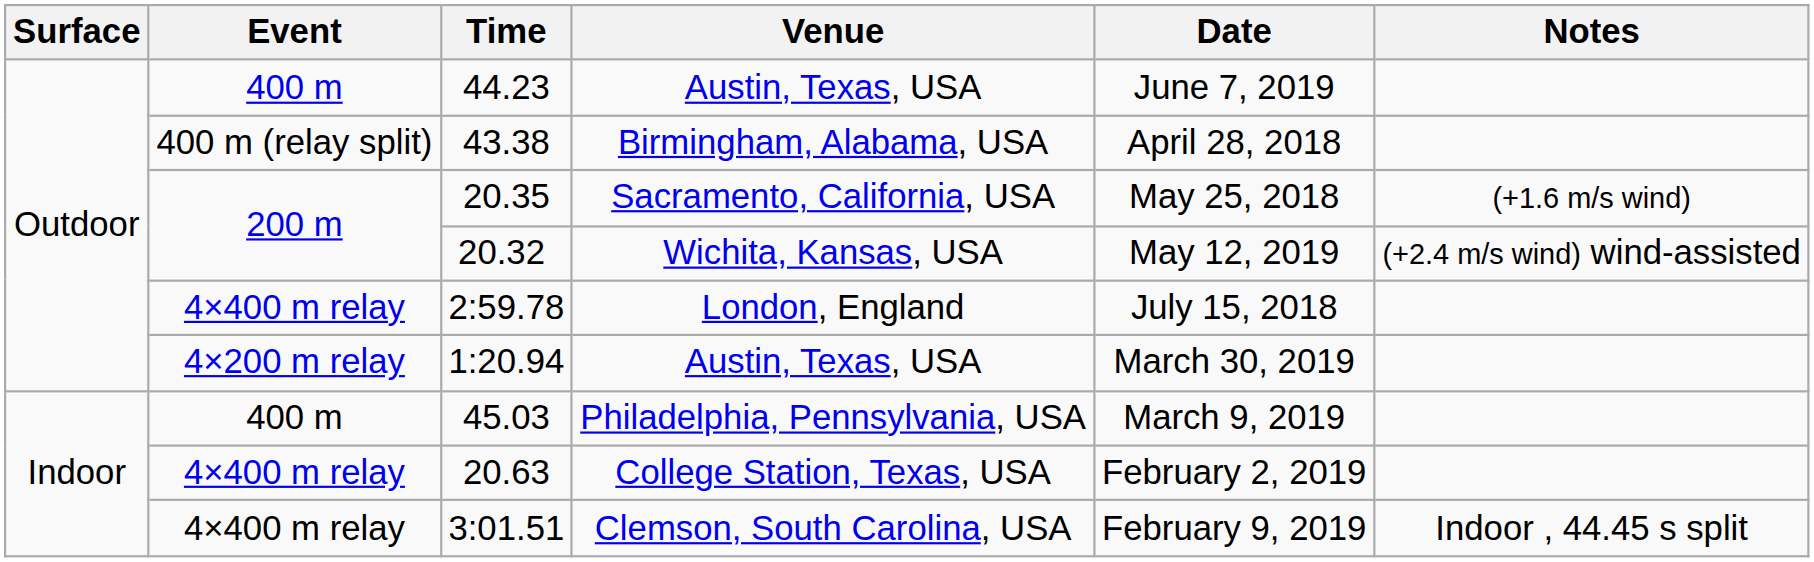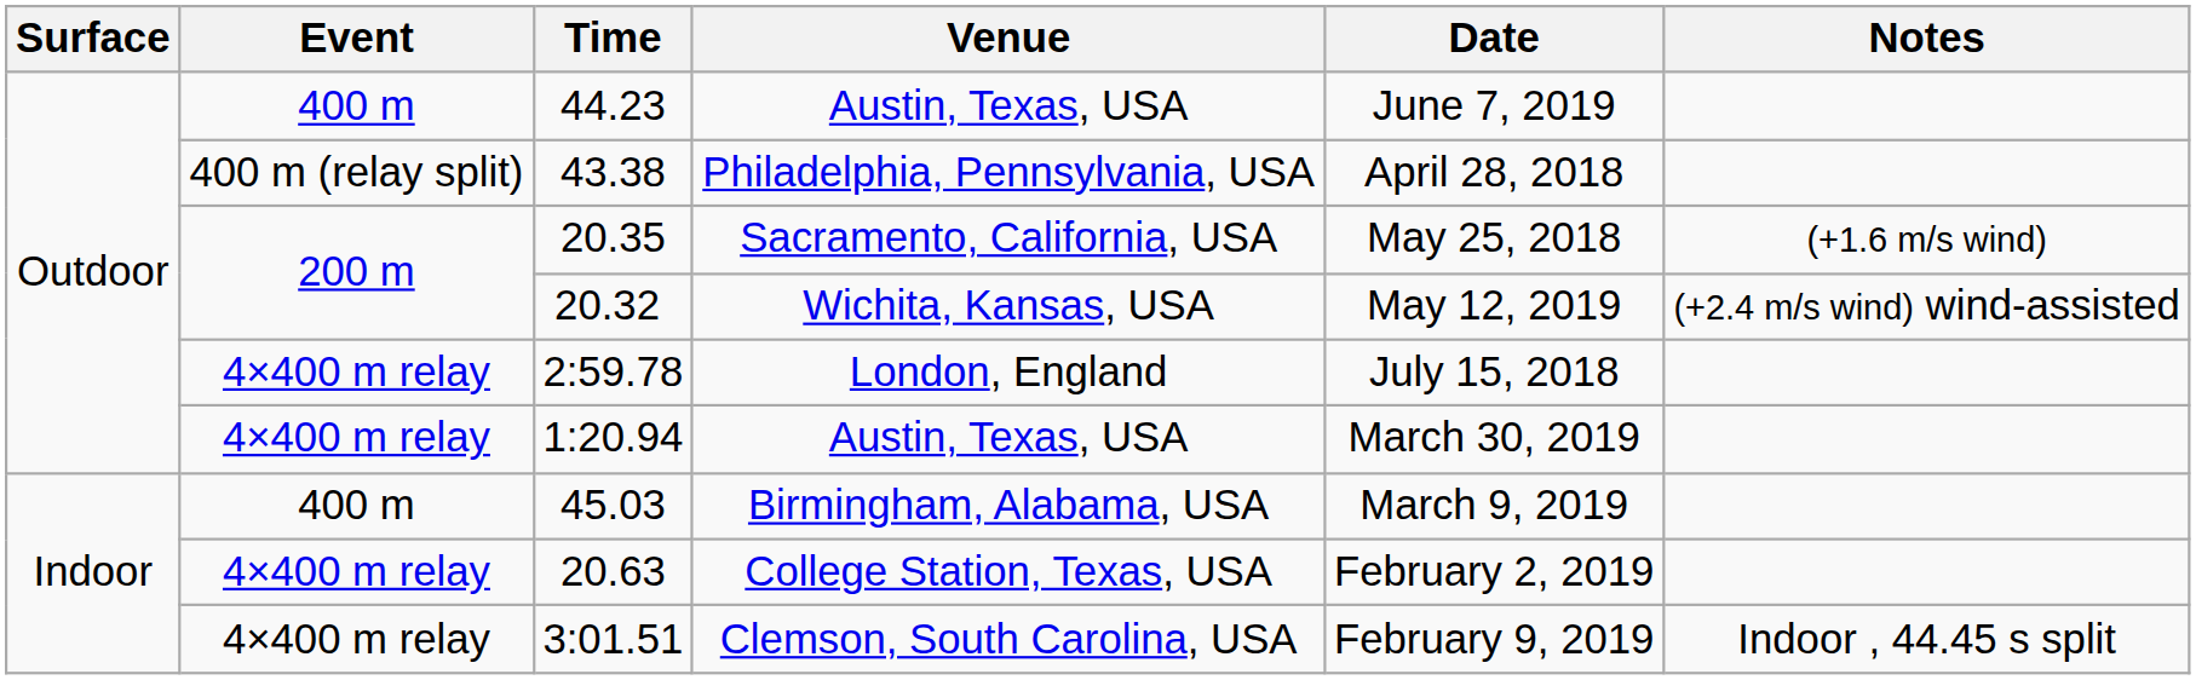43.38 | Venue: Birmingham, Alabama, USA -> Philadelphia, Pennsylvania, USA
1:20.94 | Event: 4×200 m relay -> 4×400 m relay
45.03 | Venue: Philadelphia, Pennsylvania, USA -> Birmingham, Alabama, USA
